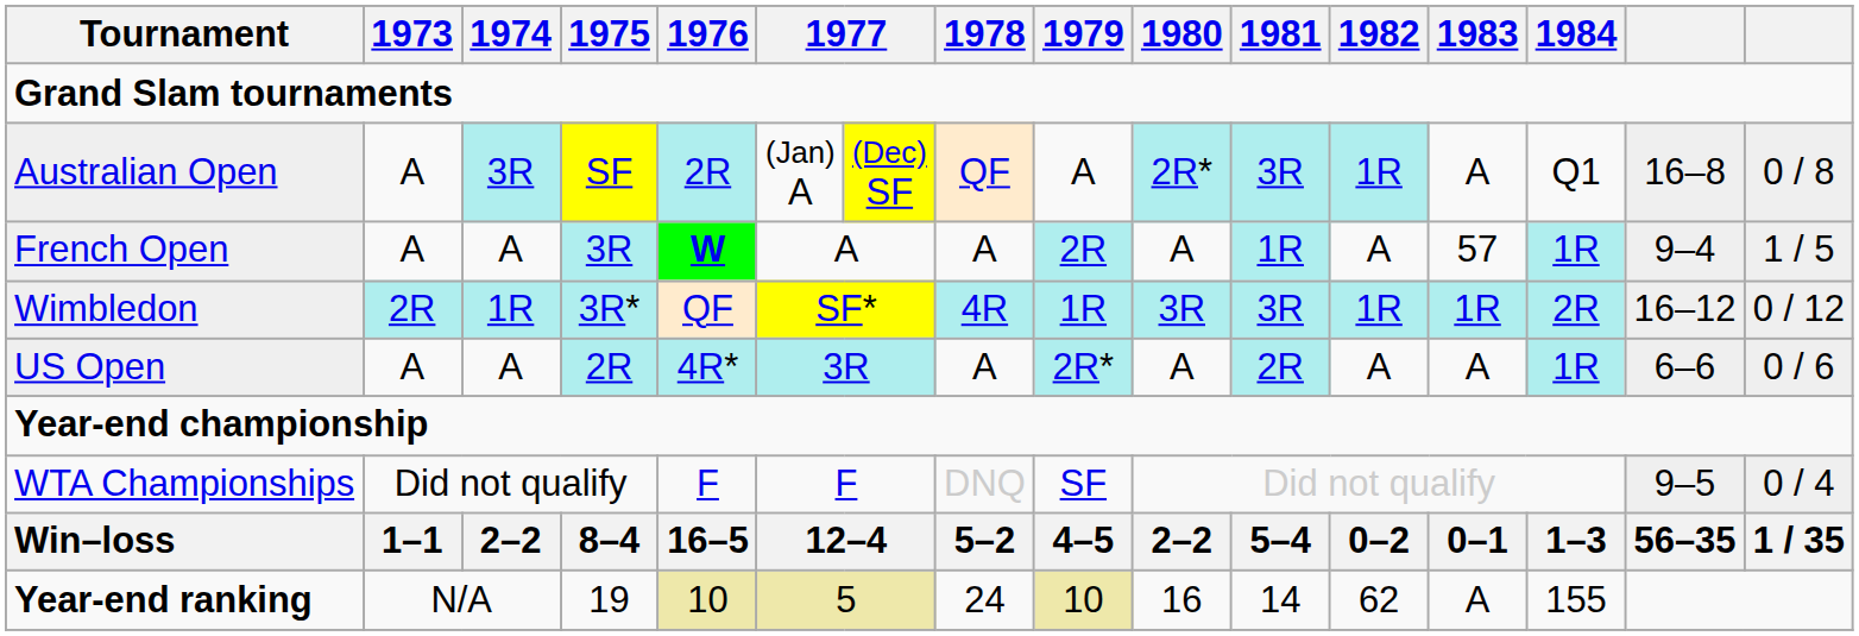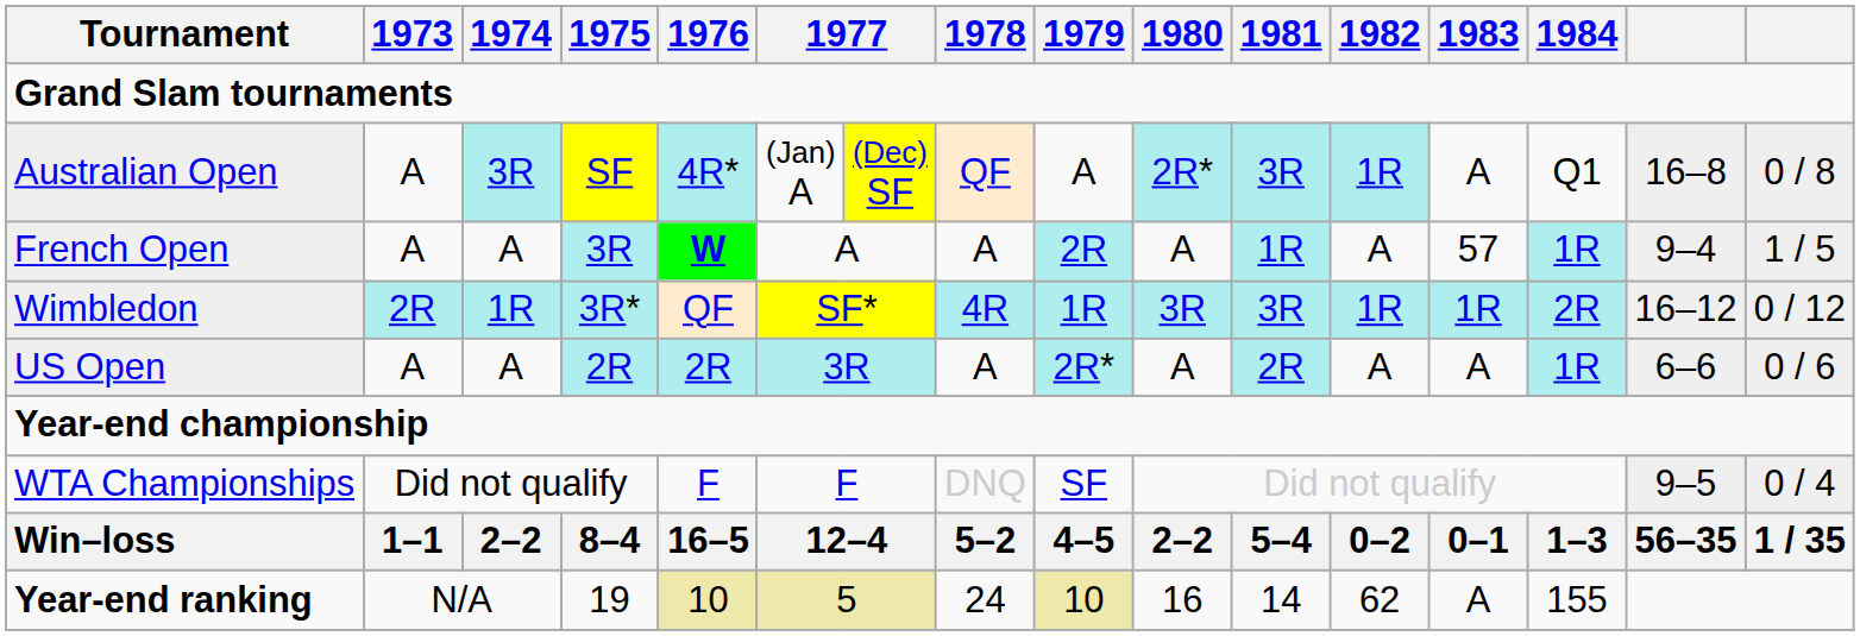Australian Open | 1976: 2R -> 4R*
US Open | 1976: 4R* -> 2R
